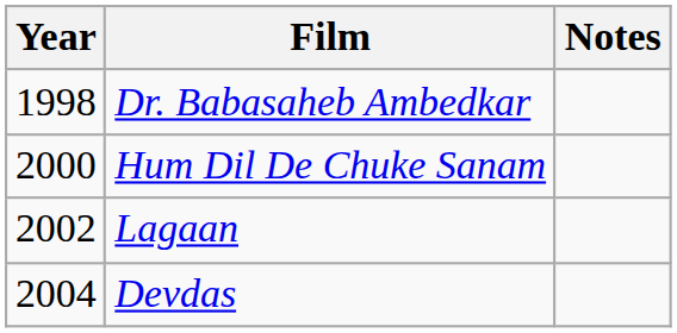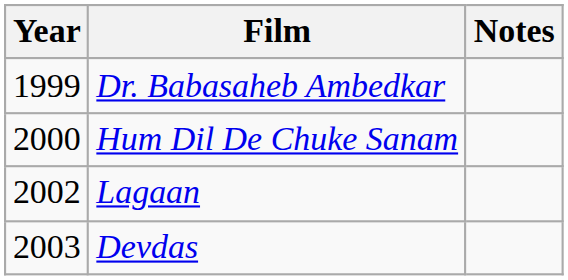Dr. Babasaheb Ambedkar | Year: 1998 -> 1999
Devdas | Year: 2004 -> 2003
